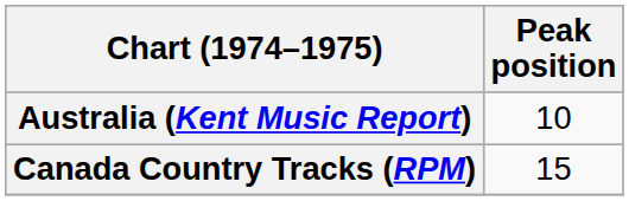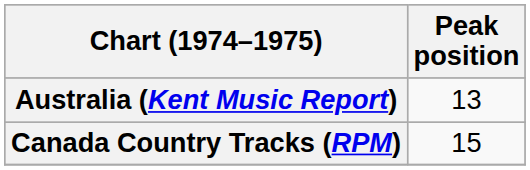Australia (Kent Music Report) | Peak position: 10 -> 13
